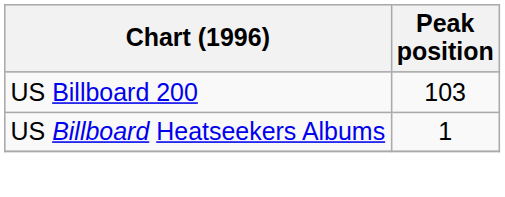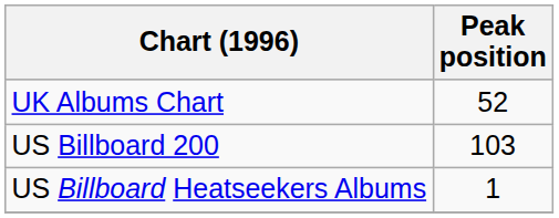+ row: UK Albums Chart | 52
